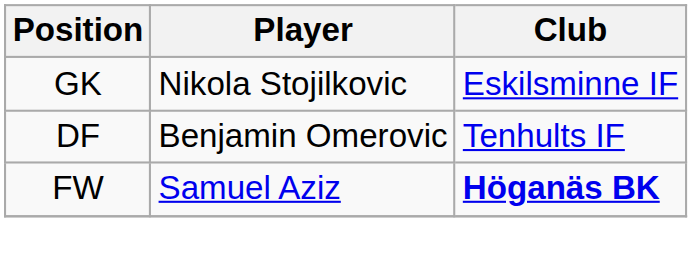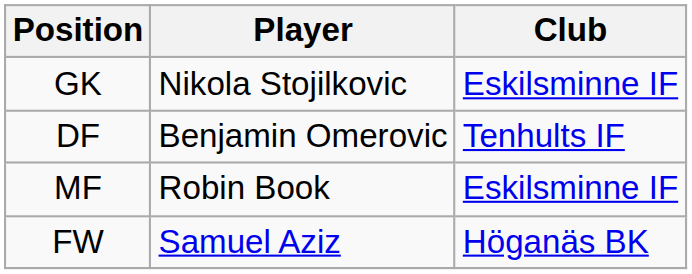+ row: MF | Robin Book | Eskilsminne IF
FW | Club: bold -> normal
